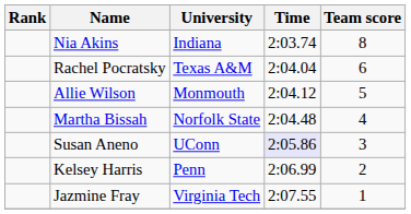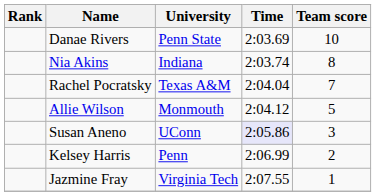+ row: Danae Rivers | Penn State | 2:03.69 | 10
Rachel Pocratsky | Team score: 6 -> 7
- row: Martha Bissah | Norfolk State | 2:04.48 | 4
